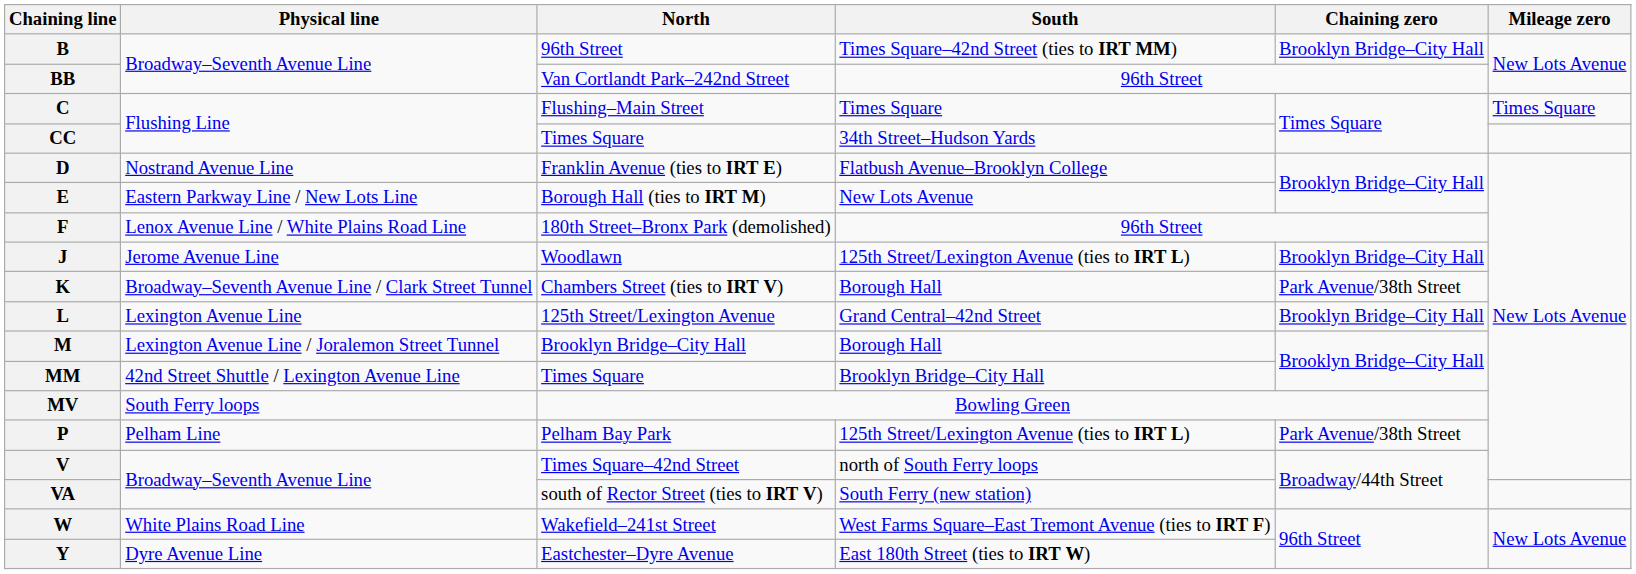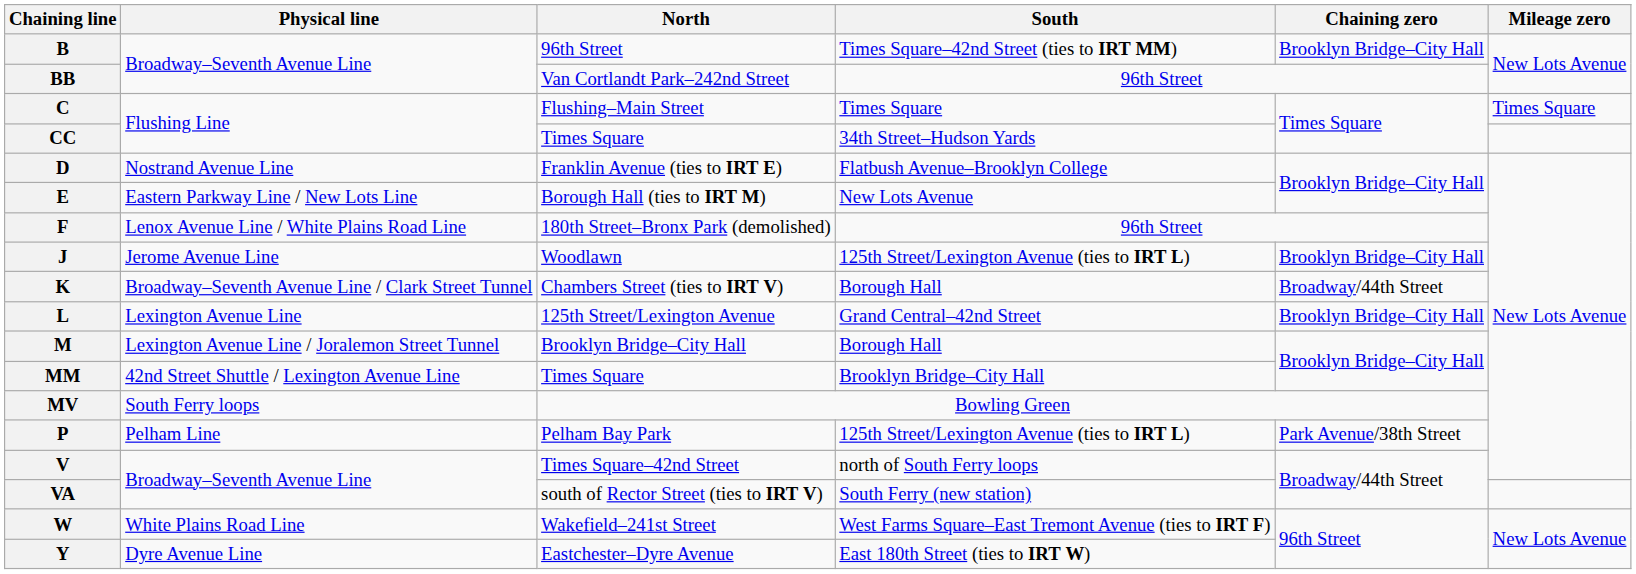K | Chaining zero: Park Avenue/38th Street -> Broadway/44th Street
